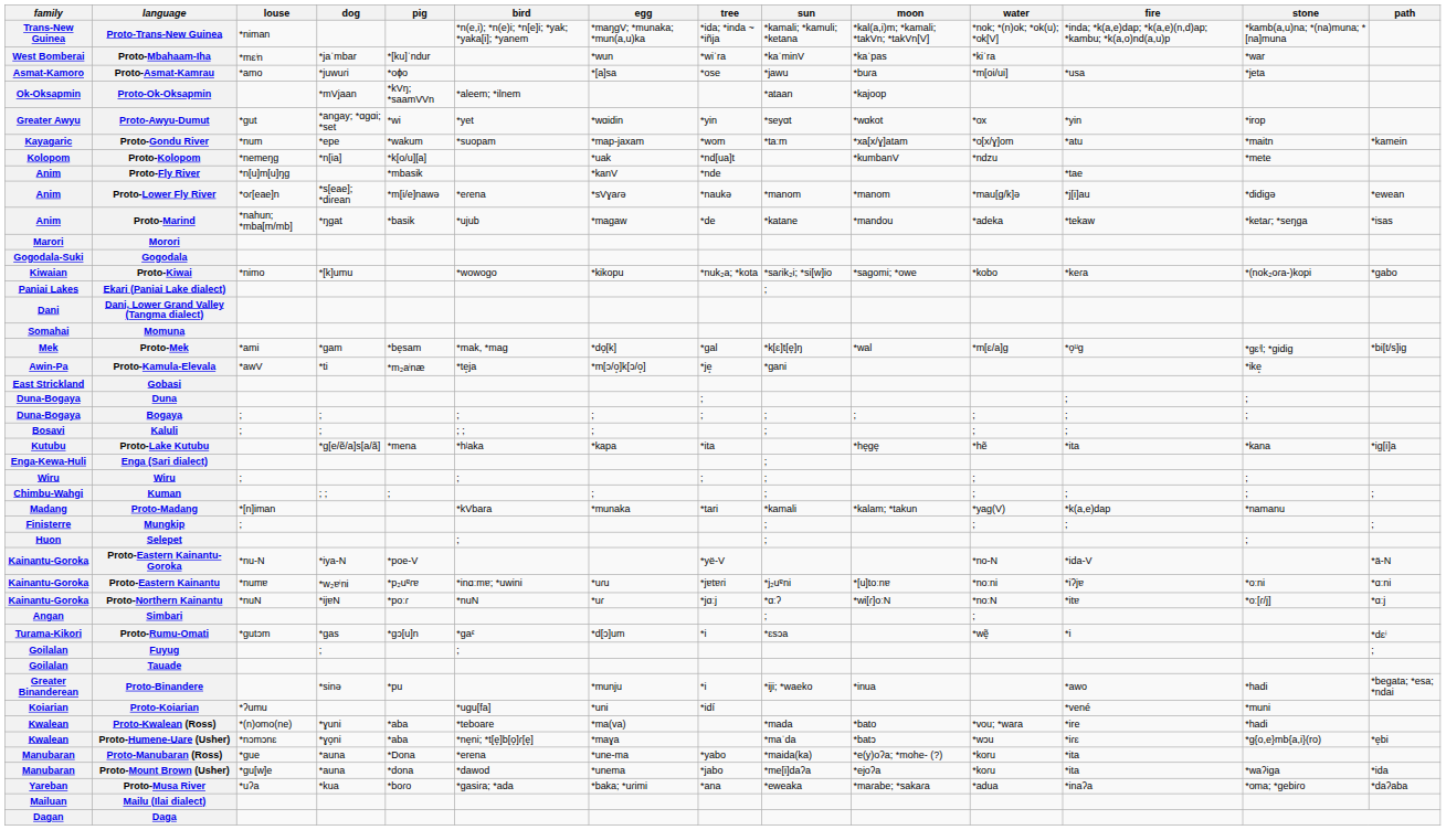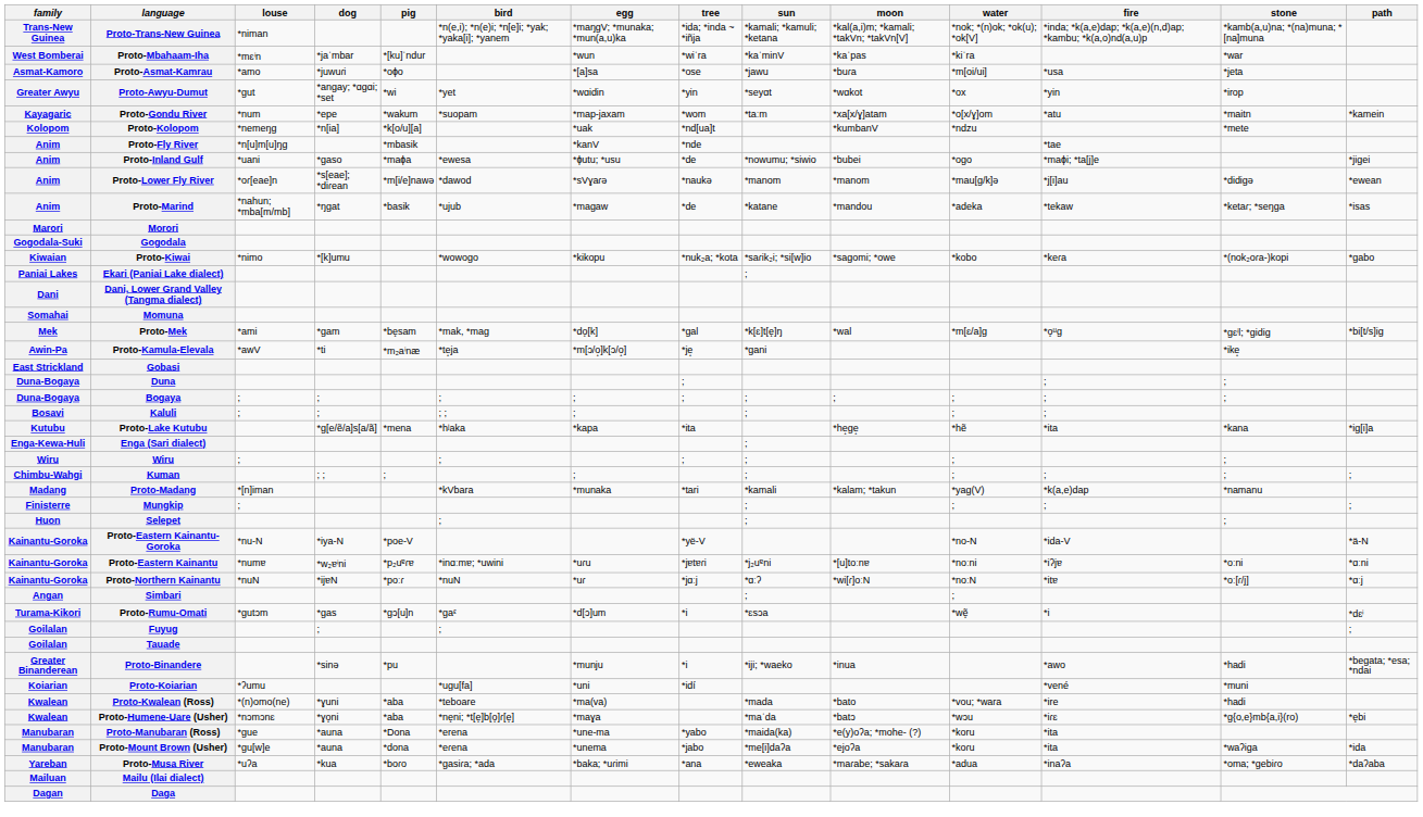- row: Ok-Oksapmin | Proto-Ok-Oksapmin | *mVjaan | *kVŋ; *saamVVn | *aleem; *ilnem | *ataan | *kajoop
+ row: Anim | Proto-Inland Gulf | *uani | *gaso | *maɸa | *ewesa | *ɸutu; *usu | *de | *nowumu; *siwio | *bubei | *ogo | *maɸi; *ta[j]e | *jigei
Proto-Lower Fly River | bird: *eɾena -> *dawod
Proto-Mount Brown (Usher) | bird: *dawod -> *eɾena
